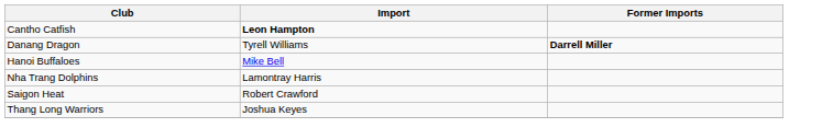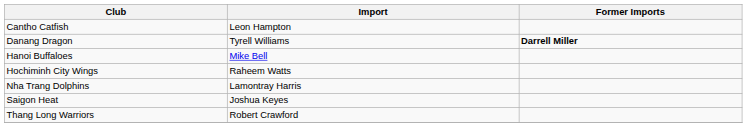Cantho Catfish | Import: bold -> normal
+ row: Hochiminh City Wings | Raheem Watts
Saigon Heat | Import: Robert Crawford -> Joshua Keyes
Thang Long Warriors | Import: Joshua Keyes -> Robert Crawford
